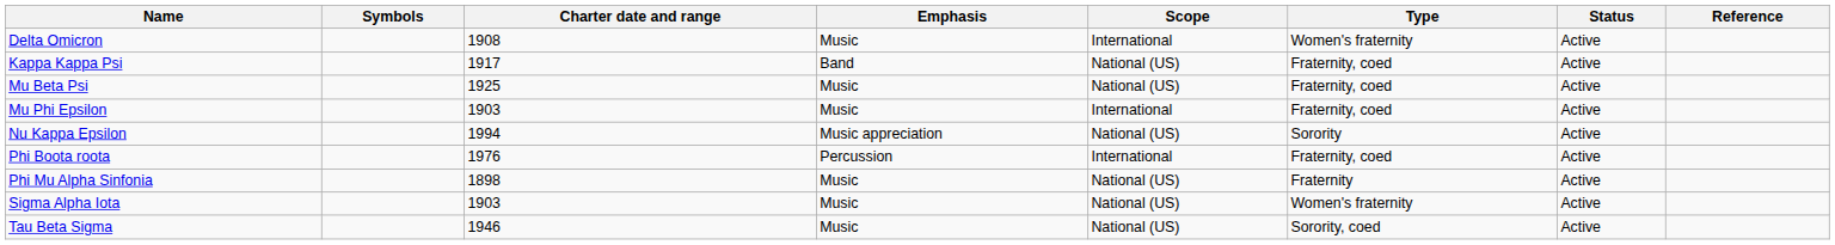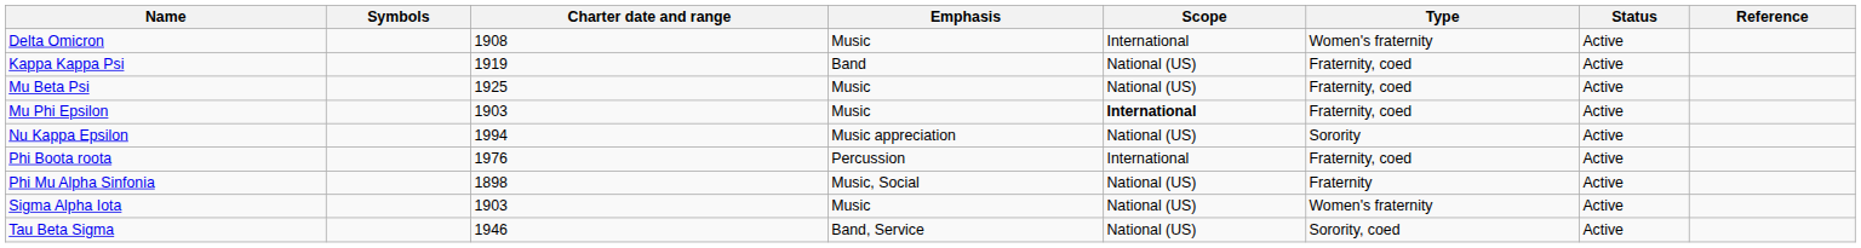Kappa Kappa Psi | Charter date and range: 1917 -> 1919
Mu Phi Epsilon | Scope: normal -> bold
Phi Mu Alpha Sinfonia | Emphasis: Music -> Music, Social
Tau Beta Sigma | Emphasis: Music -> Band, Service
